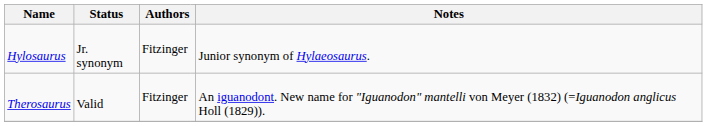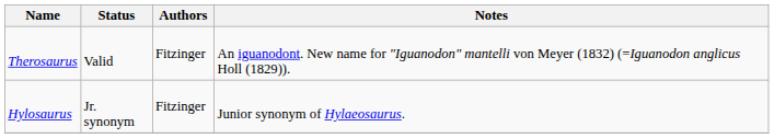rows swapped: Hylosaurus <-> Therosaurus
